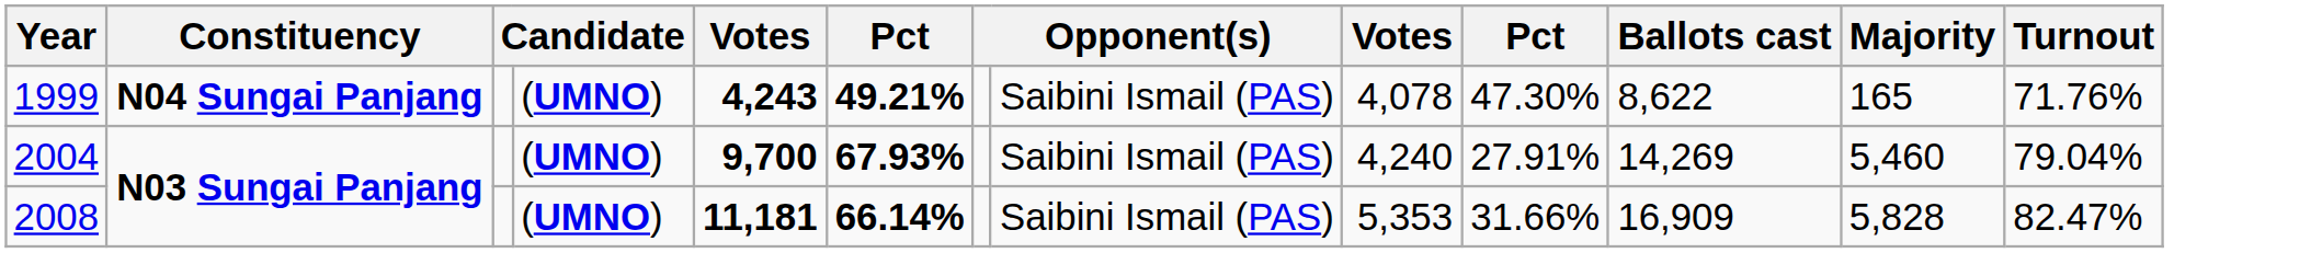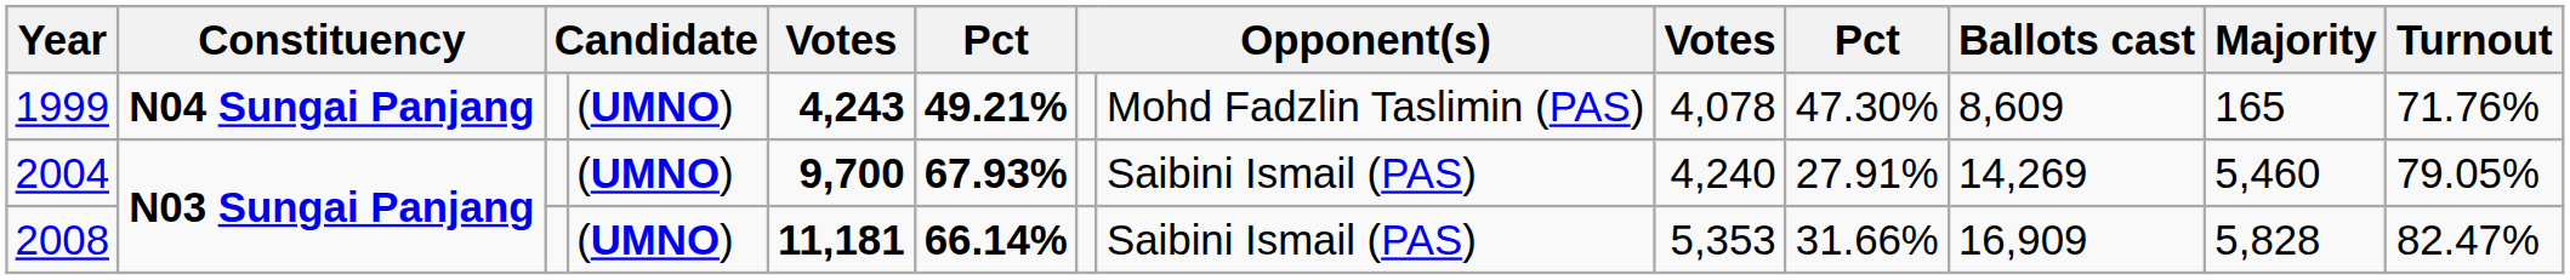1999 | column 8: Saibini Ismail (PAS) -> Mohd Fadzlin Taslimin (PAS)
1999 | Ballots cast: 8,622 -> 8,609
2004 | Turnout: 79.04% -> 79.05%
